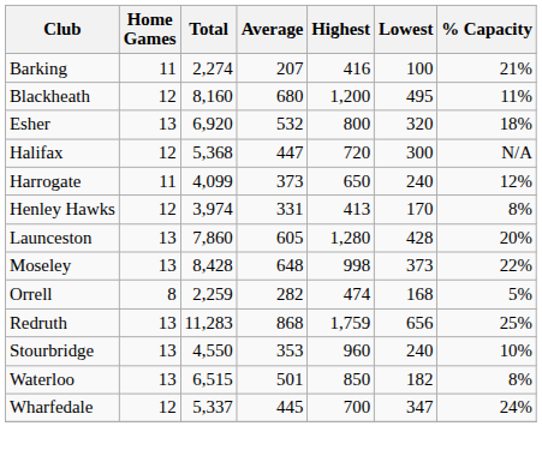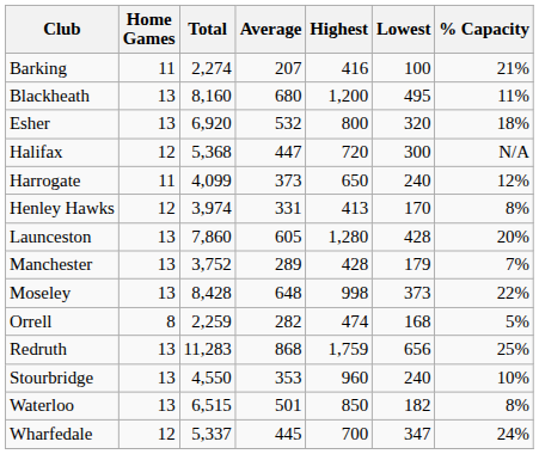Blackheath | Home Games: 12 -> 13
+ row: Manchester | 13 | 3,752 | 289 | 428 | 179 | 7%
